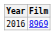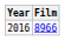2016 | Film: 8969 -> 8966
